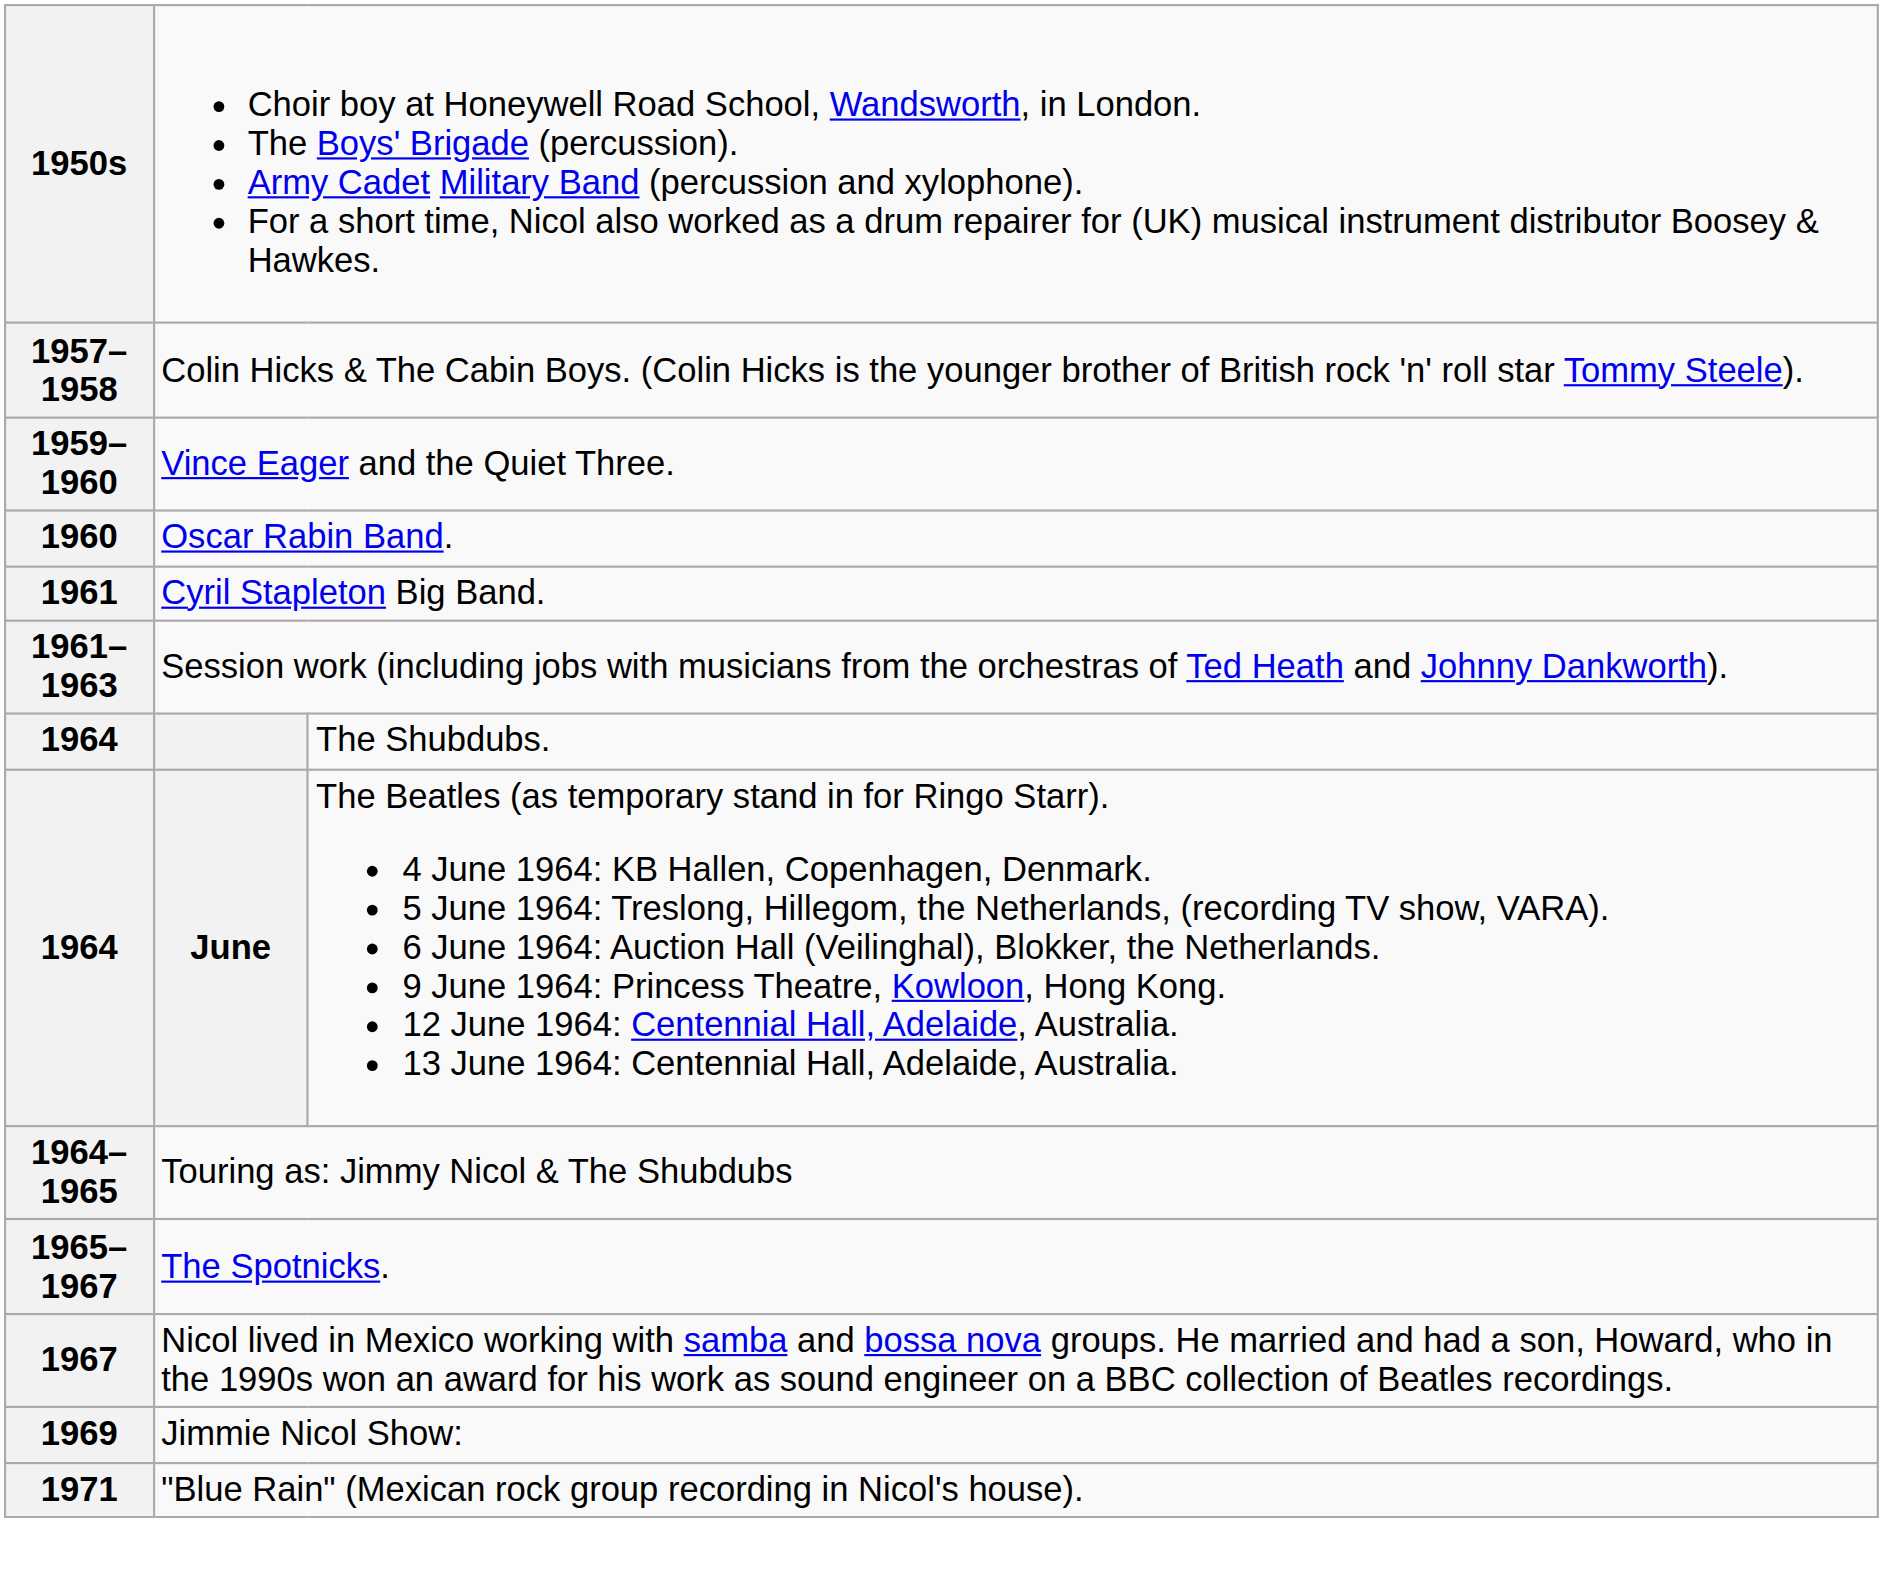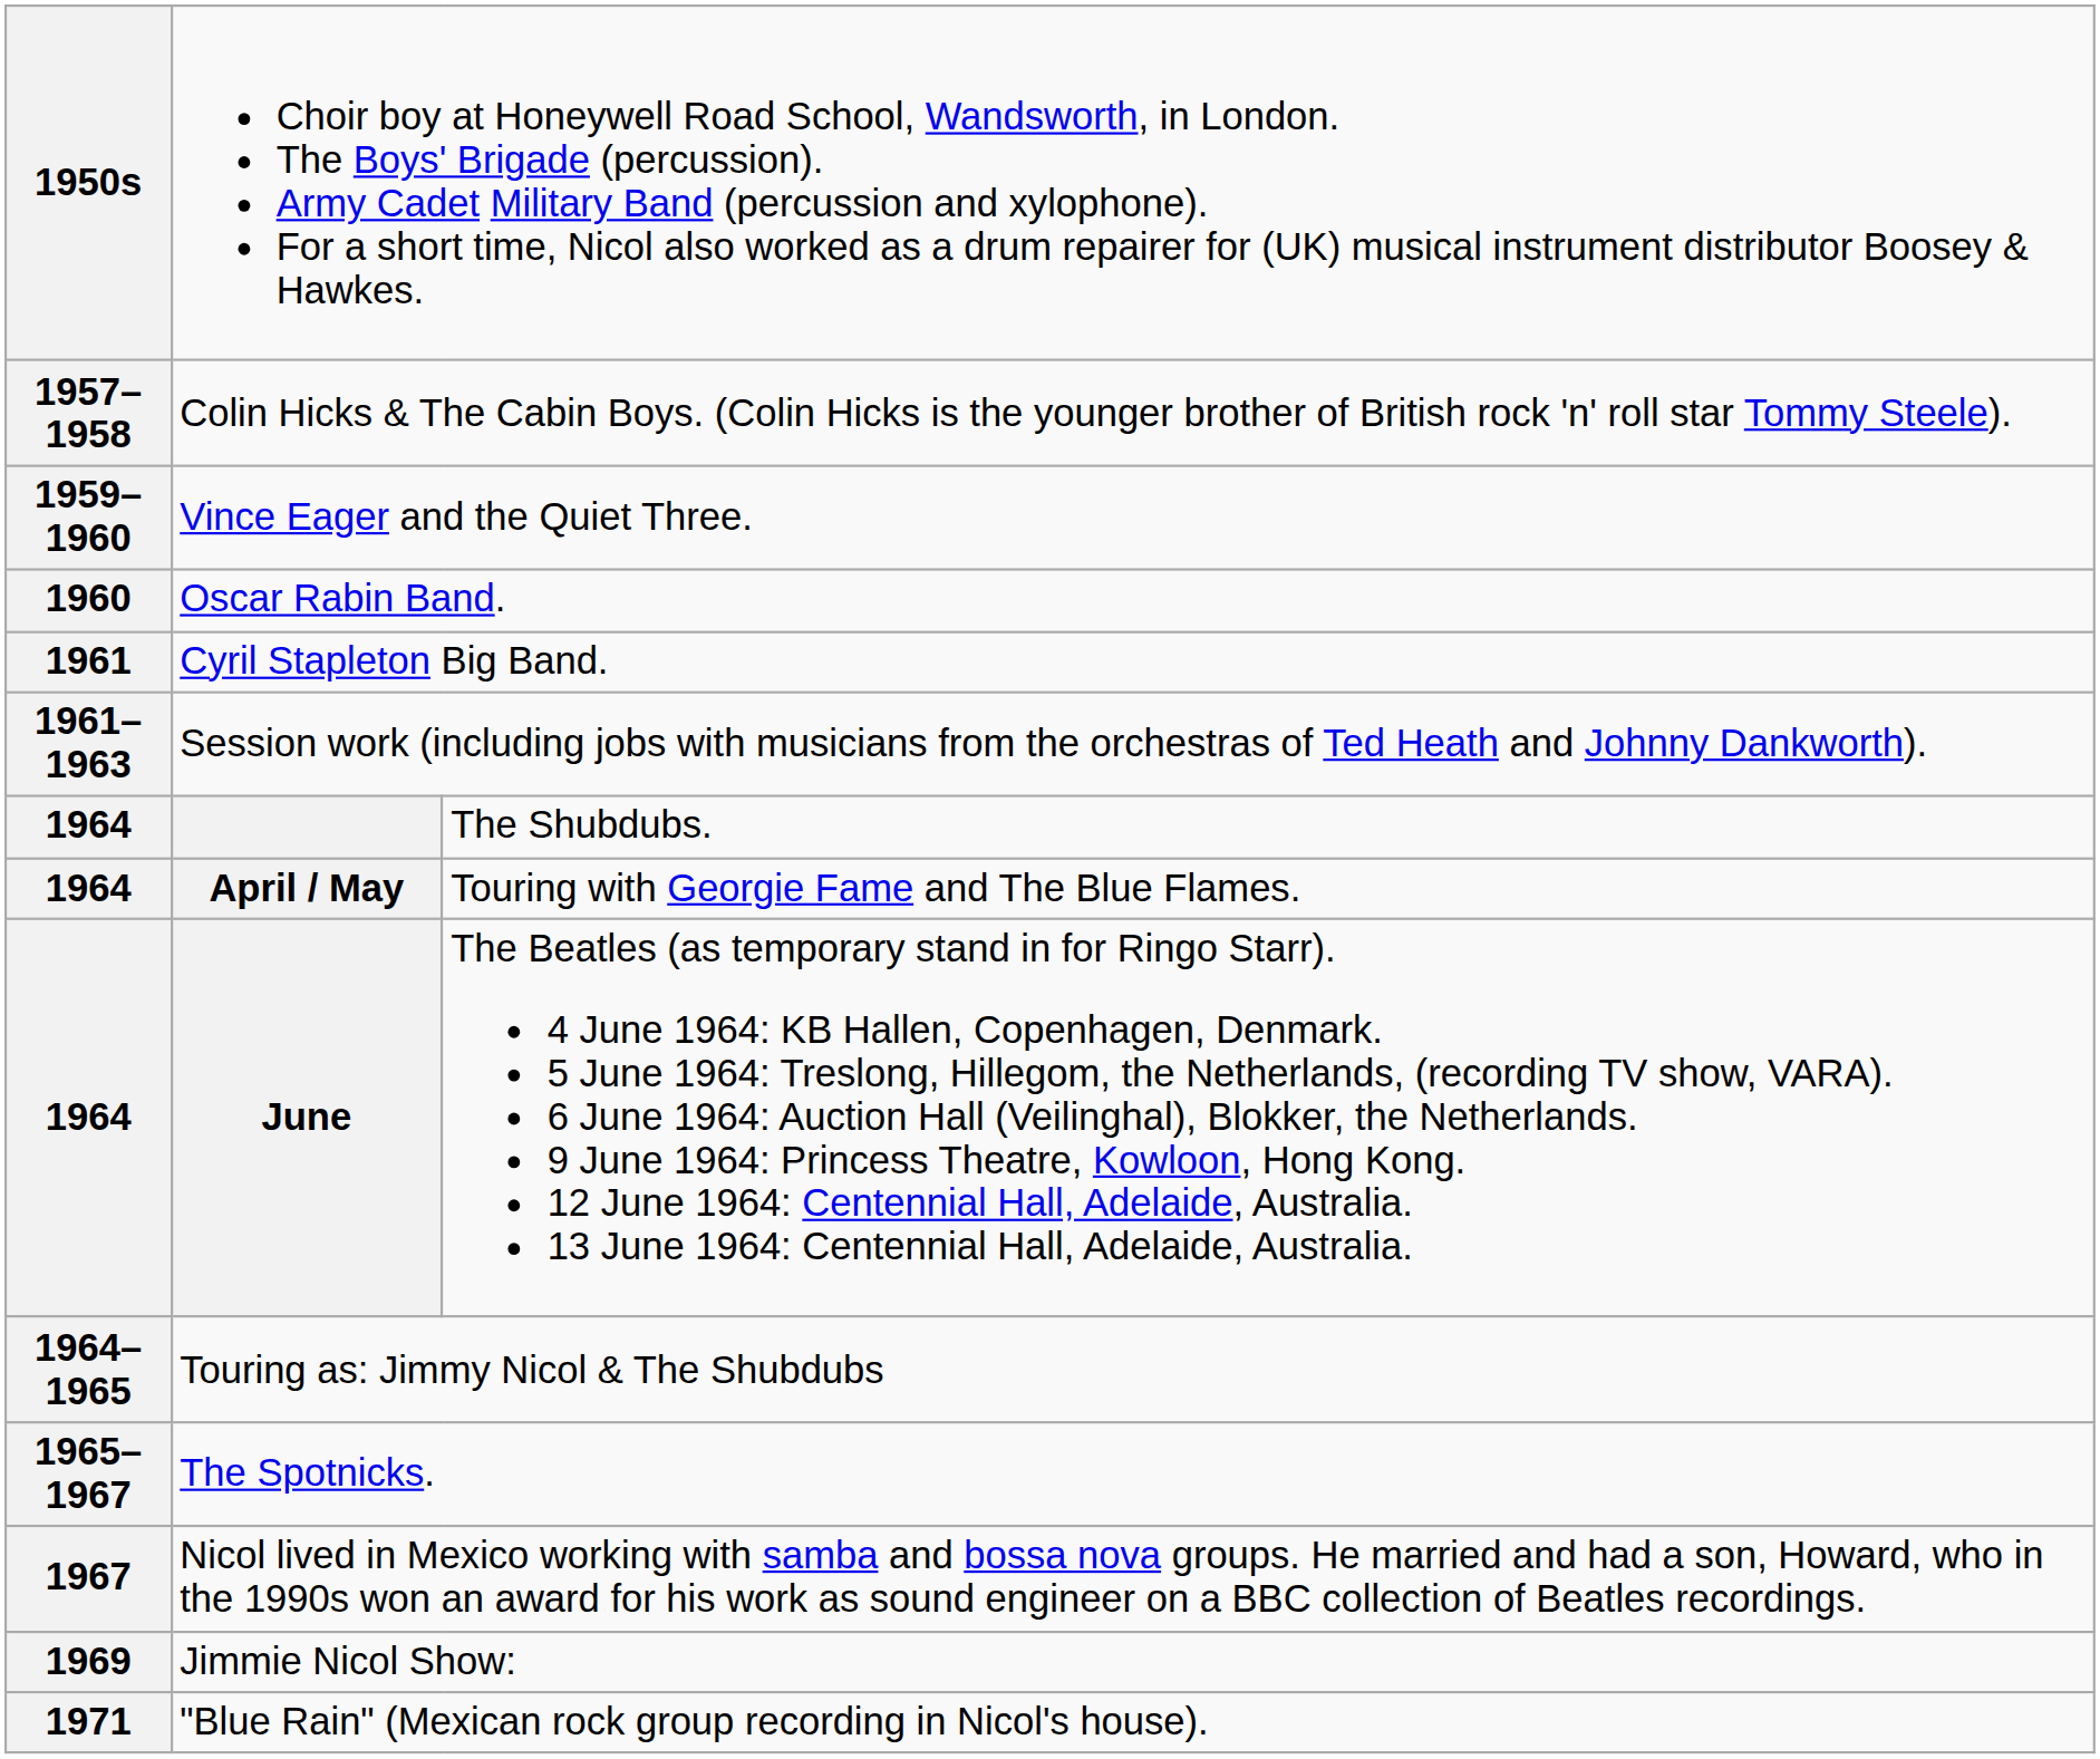+ row: 1964 | April / May | Touring with Georgie Fame and The Blue Flames.
